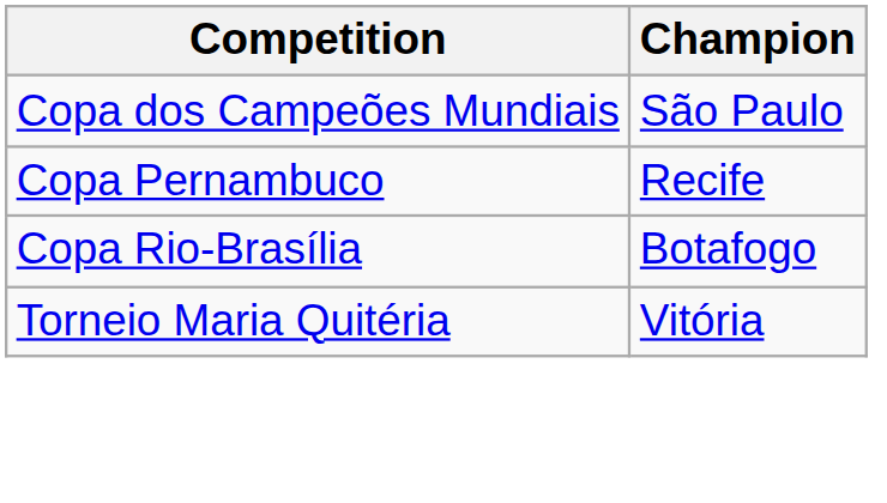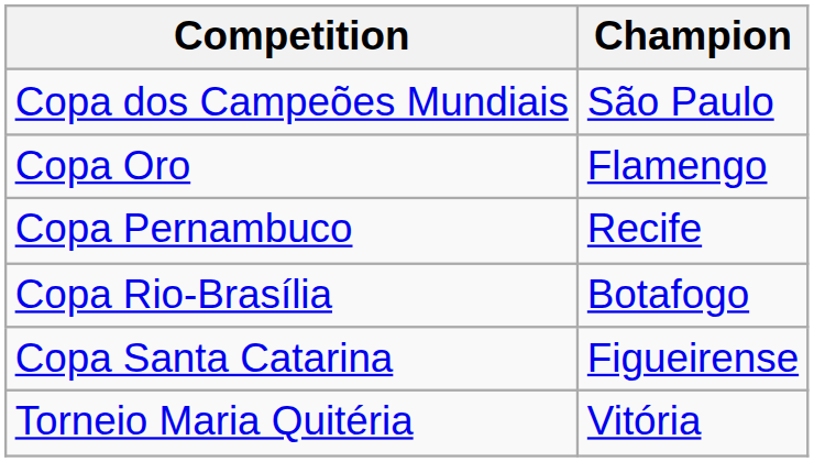+ row: Copa Oro | Flamengo
+ row: Copa Santa Catarina | Figueirense
